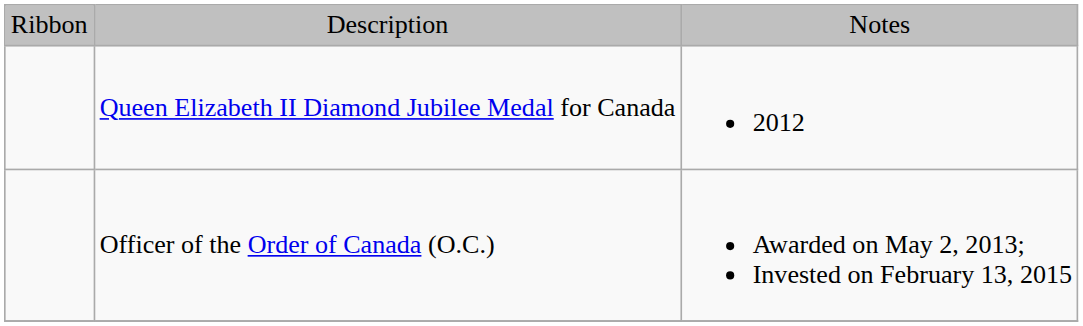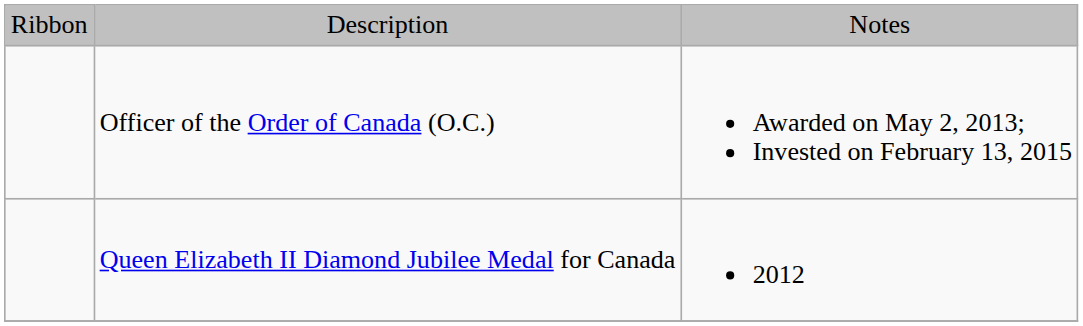rows swapped: Officer of the Order of Canada (O.C.) <-> Queen Elizabeth II Diamond Jubilee Medal for Canada
